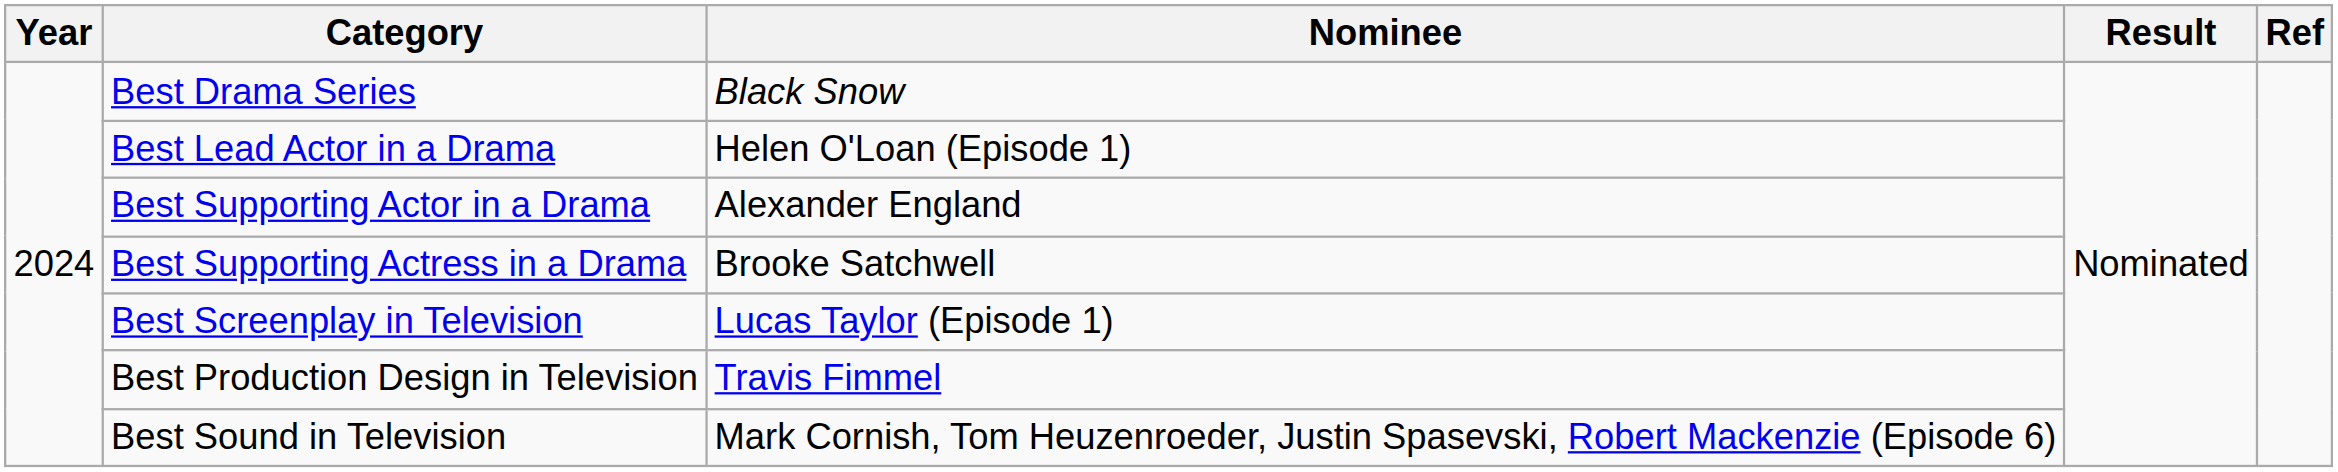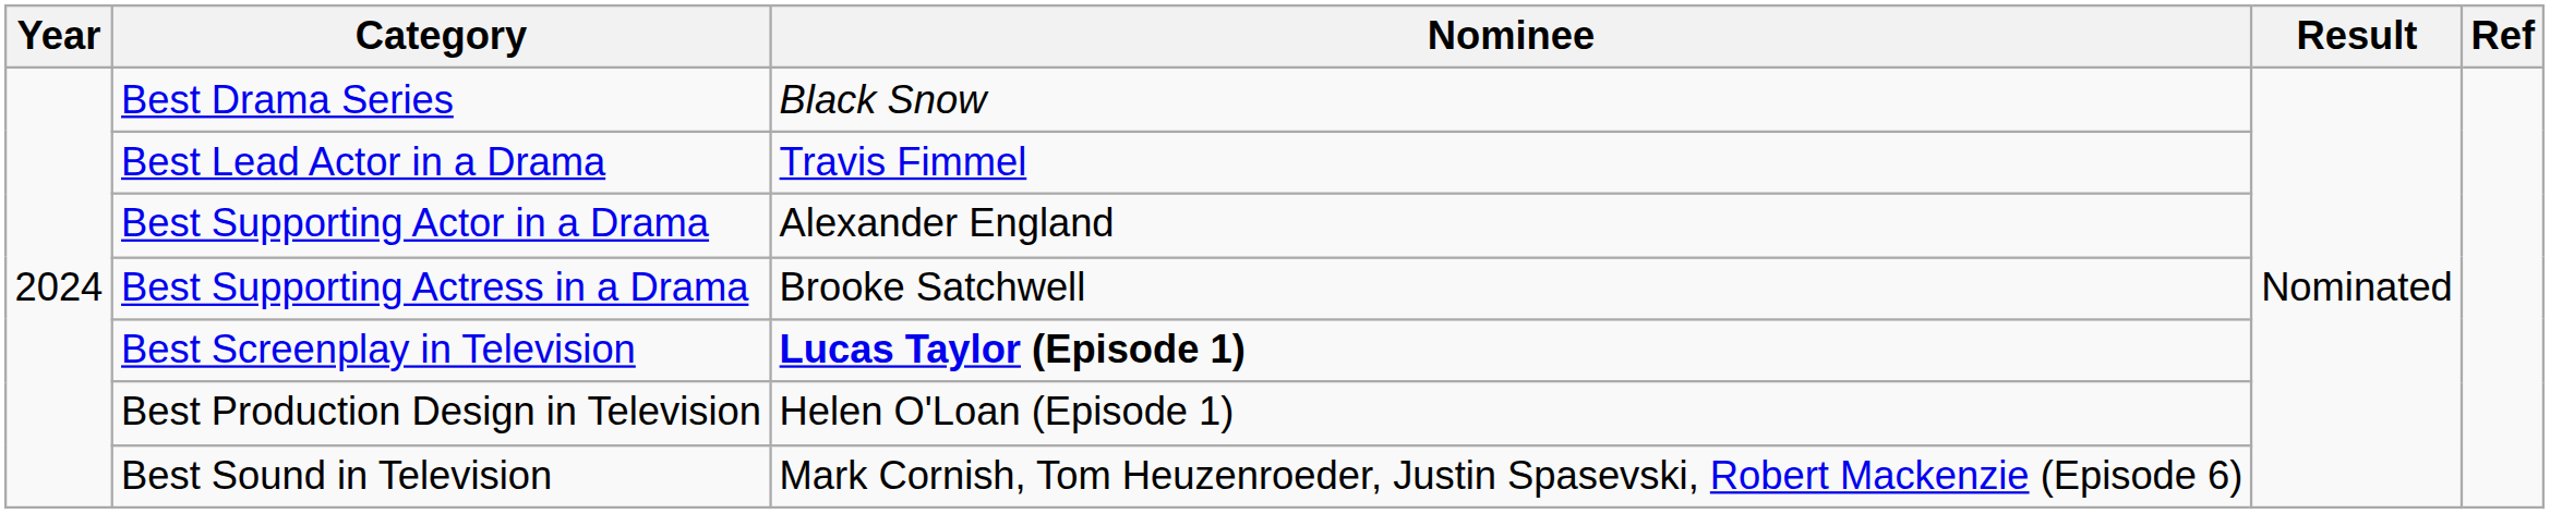Best Lead Actor in a Drama | Nominee: Helen O'Loan (Episode 1) -> Travis Fimmel
Best Screenplay in Television | Nominee: normal -> bold
Best Production Design in Television | Nominee: Travis Fimmel -> Helen O'Loan (Episode 1)
